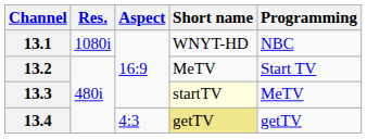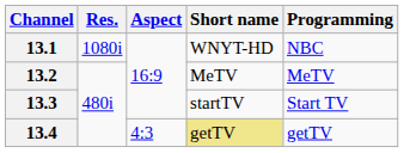13.2 | Programming: Start TV -> MeTV
13.3 | Short name: lightyellow background -> no background
13.3 | Programming: MeTV -> Start TV
